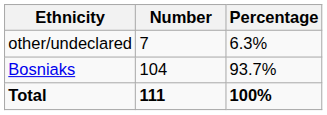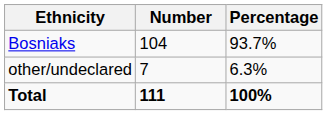rows swapped: Bosniaks <-> other/undeclared
